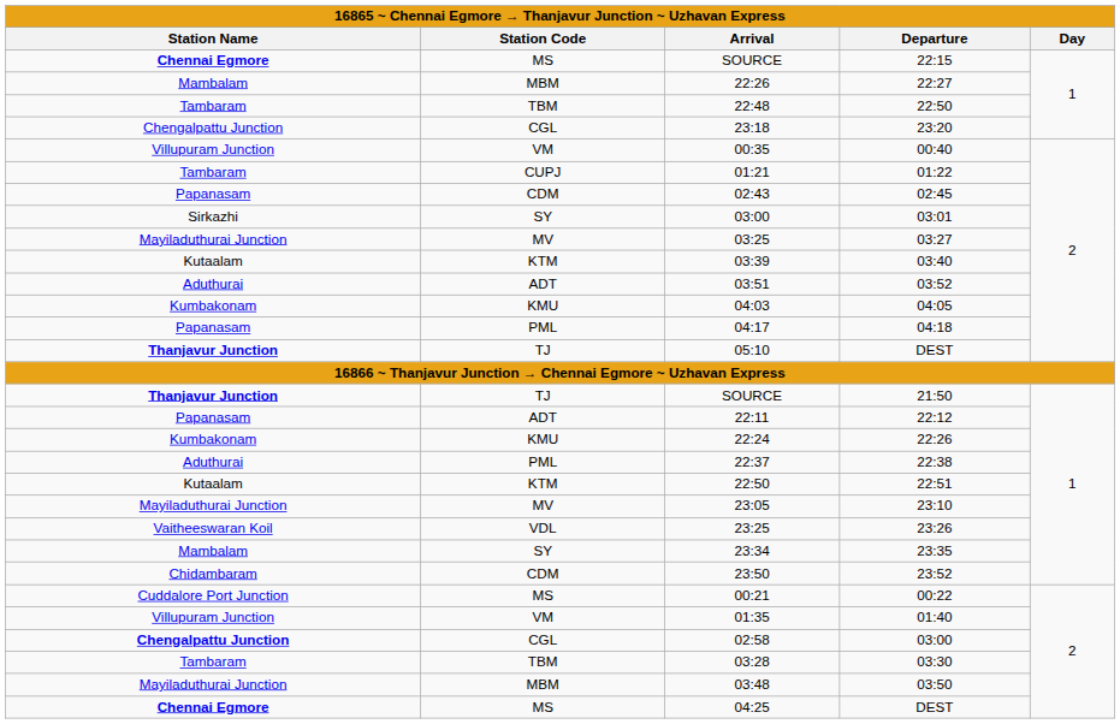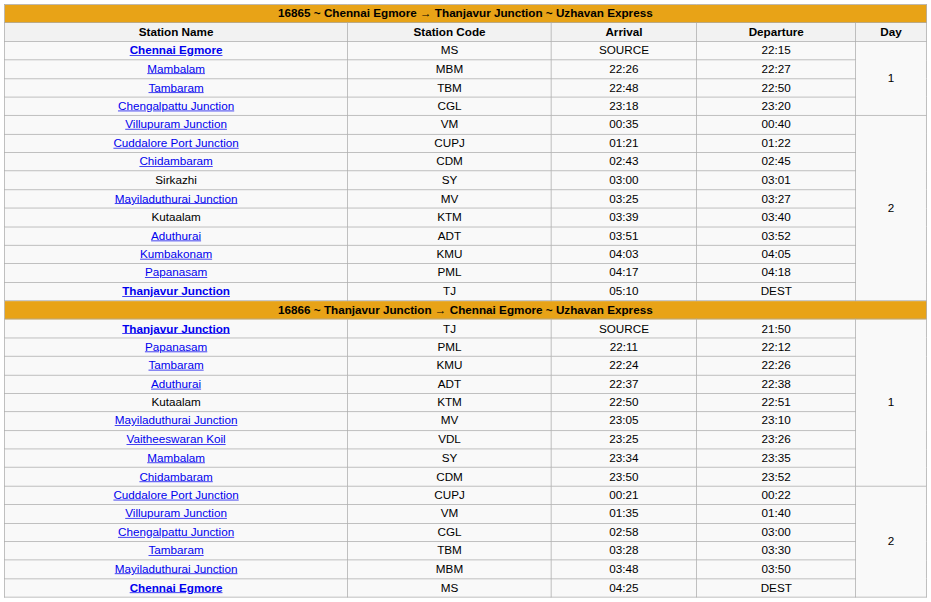01:21 | Station Name: Tambaram -> Cuddalore Port Junction
02:43 | Station Name: Papanasam -> Chidambaram
22:11 | Station Code: ADT -> PML
22:24 | Station Name: Kumbakonam -> Tambaram
22:37 | Station Code: PML -> ADT
00:21 | Station Code: MS -> CUPJ
02:58 | Station Name: bold -> normal
